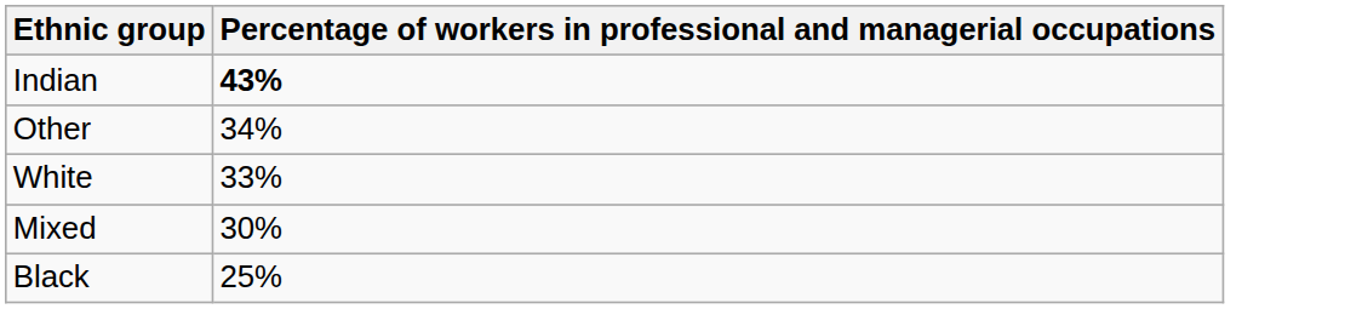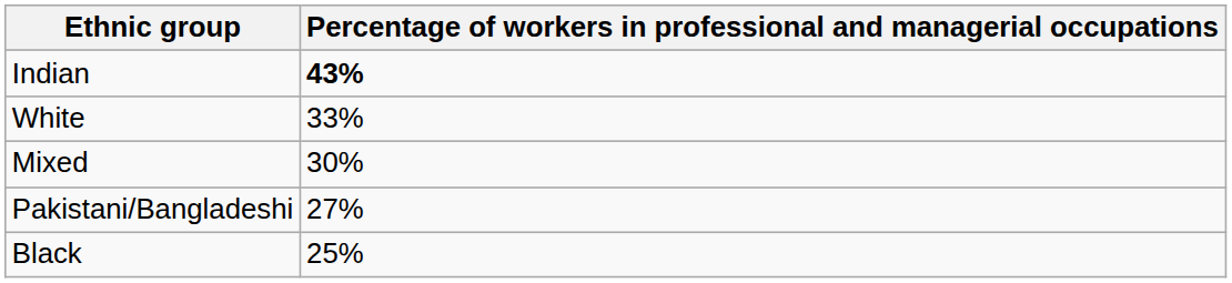- row: Other | 34%
+ row: Pakistani/Bangladeshi | 27%
